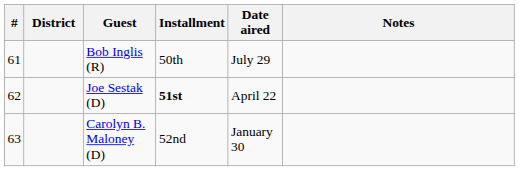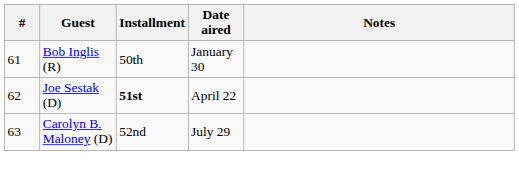- column: District
Bob Inglis (R) | Date aired: July 29 -> January 30
Carolyn B. Maloney (D) | Date aired: January 30 -> July 29
